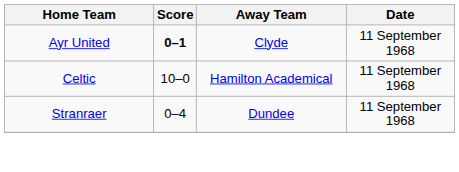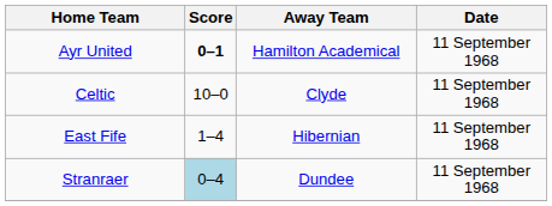Ayr United | Away Team: Clyde -> Hamilton Academical
Celtic | Away Team: Hamilton Academical -> Clyde
+ row: East Fife | 1–4 | Hibernian | 11 September 1968
Stranraer | Score: no background -> lightblue background
